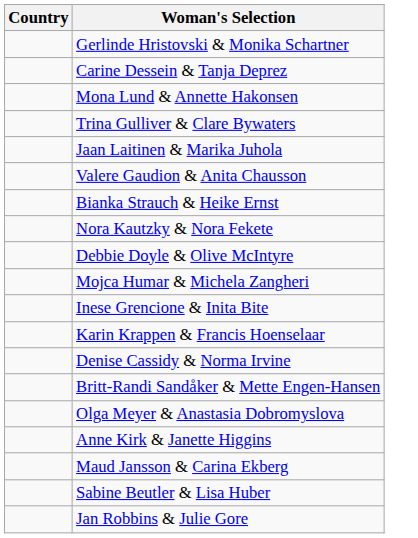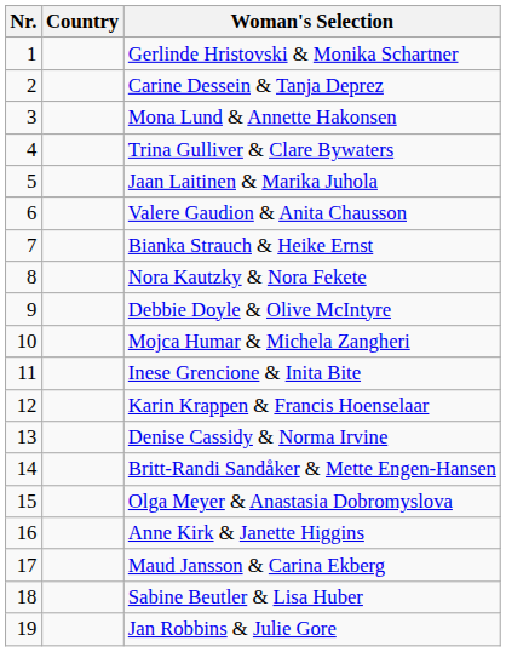+ column: Nr. | 1 | 2 | 3 | 4 | 5 | 6 | 7 | 8 | 9 | 10 | 11 | 12 | 13 | 14 | 15 | 16 | 17 | 18 | 19
